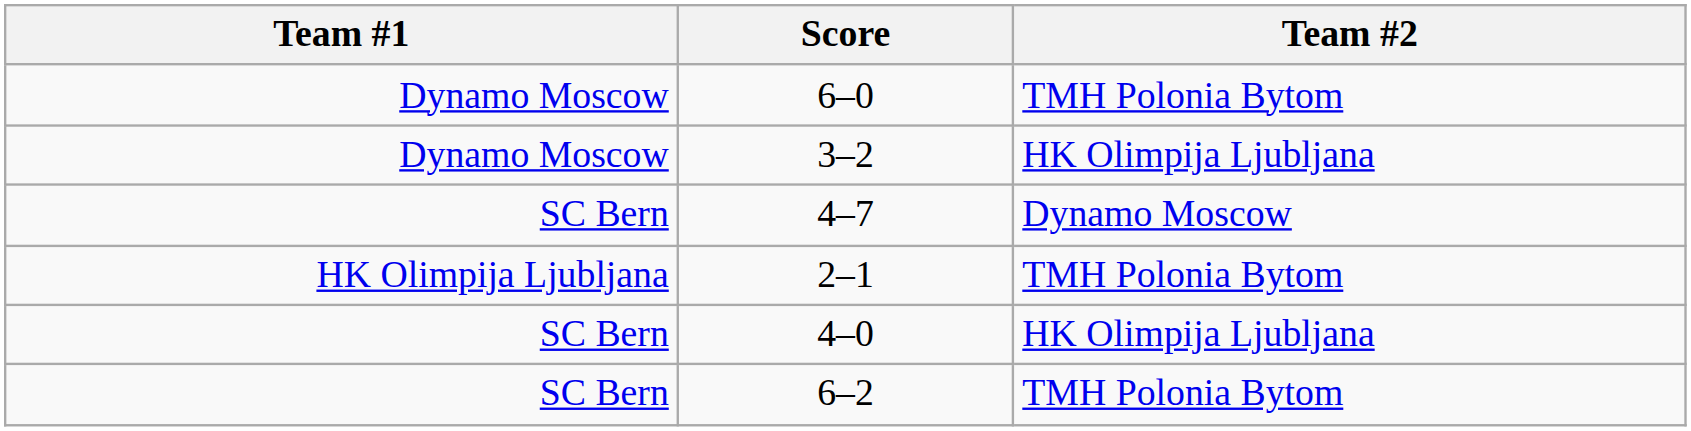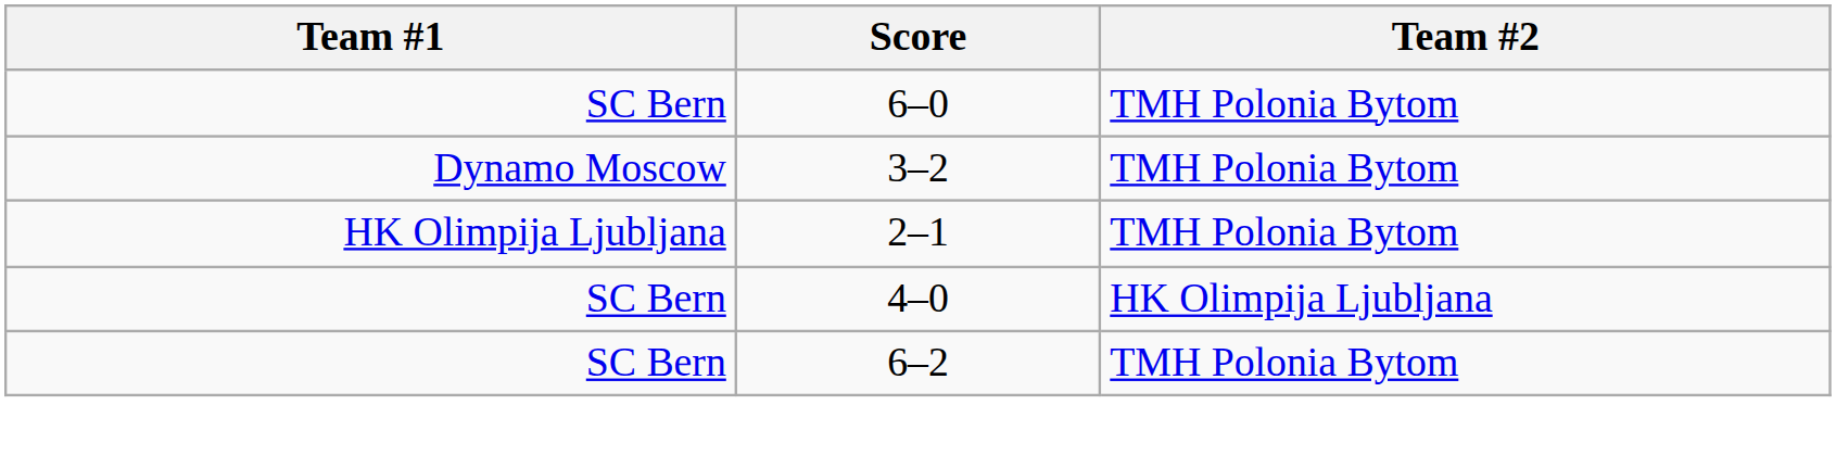6–0 | Team #1: Dynamo Moscow -> SC Bern
3–2 | Team #2: HK Olimpija Ljubljana -> TMH Polonia Bytom
- row: SC Bern | 4–7 | Dynamo Moscow
